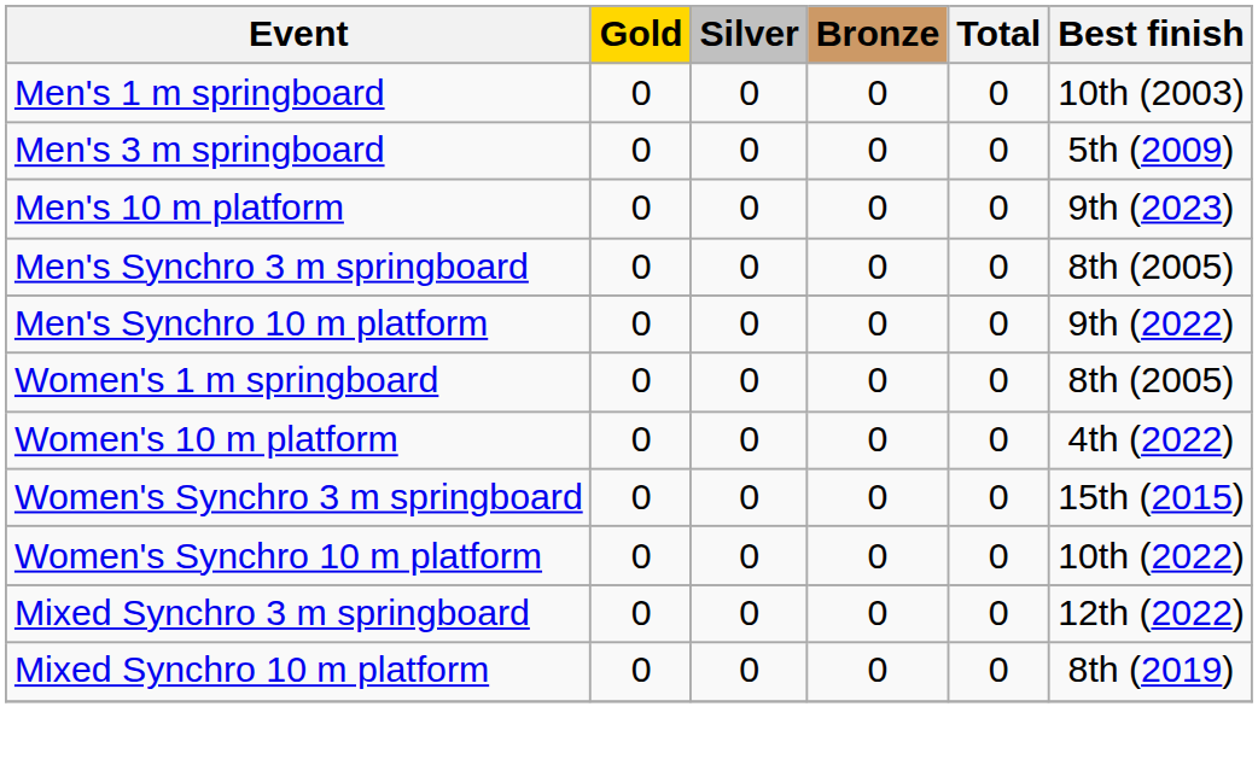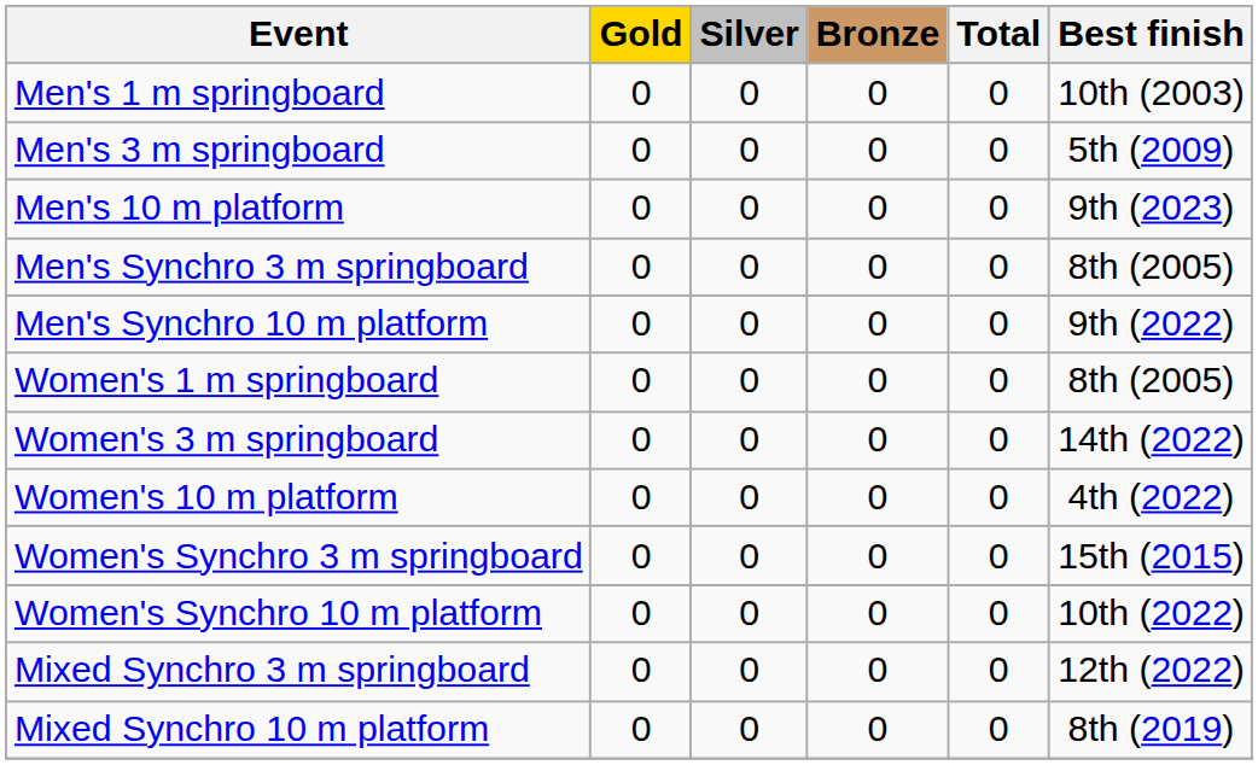+ row: Women's 3 m springboard | 0 | 0 | 0 | 0 | 14th (2022)
